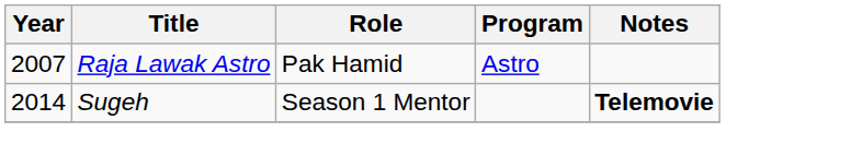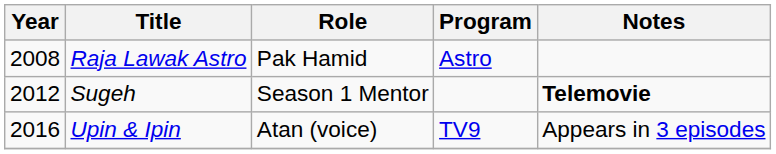Raja Lawak Astro | Year: 2007 -> 2008
Sugeh | Year: 2014 -> 2012
+ row: 2016 | Upin & Ipin | Atan (voice) | TV9 | Appears in 3 episodes
